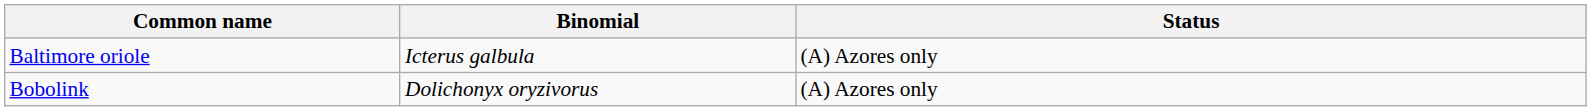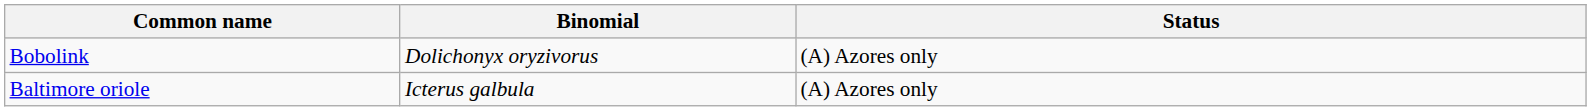rows swapped: Bobolink <-> Baltimore oriole
